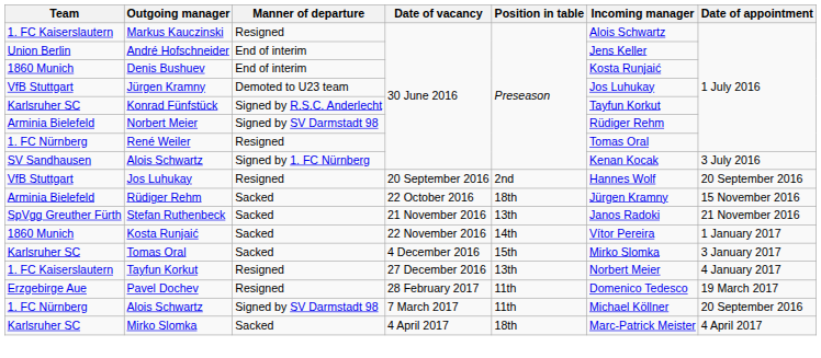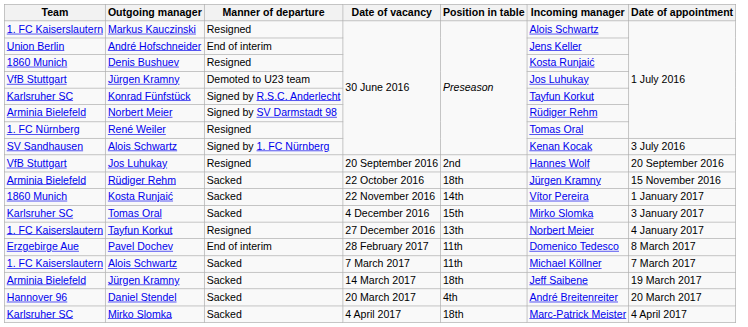Denis Bushuev | Manner of departure: End of interim -> Resigned
- row: SpVgg Greuther Fürth | Stefan Ruthenbeck | Sacked | 21 November 2016 | 13th | Janos Radoki | 21 November 2016
Pavel Dochev | Manner of departure: Resigned -> End of interim
Pavel Dochev | Date of appointment: 19 March 2017 -> 8 March 2017
Alois Schwartz / 7 March 2017 | Team: 1. FC Nürnberg -> 1. FC Kaiserslautern
Alois Schwartz / 7 March 2017 | Manner of departure: Signed by SV Darmstadt 98 -> Sacked
Alois Schwartz / 7 March 2017 | Date of appointment: 20 September 2016 -> 7 March 2017
+ row: Arminia Bielefeld | Jürgen Kramny | Sacked | 14 March 2017 | 18th | Jeff Saibene | 19 March 2017
+ row: Hannover 96 | Daniel Stendel | Sacked | 20 March 2017 | 4th | André Breitenreiter | 20 March 2017
